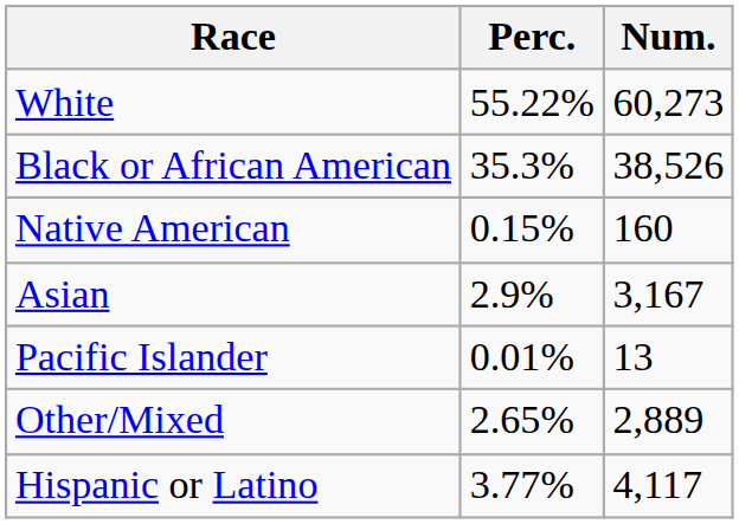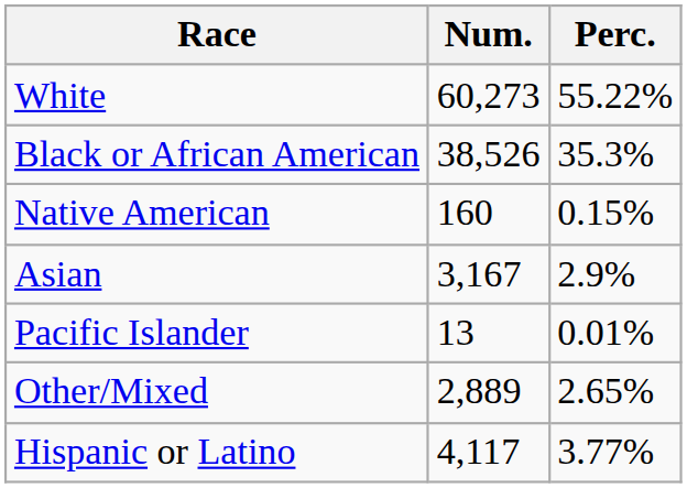columns swapped: Num. <-> Perc.
